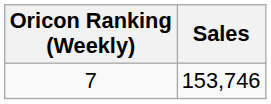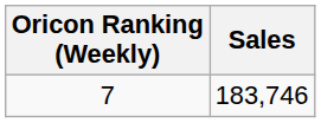7 | Sales: 153,746 -> 183,746
